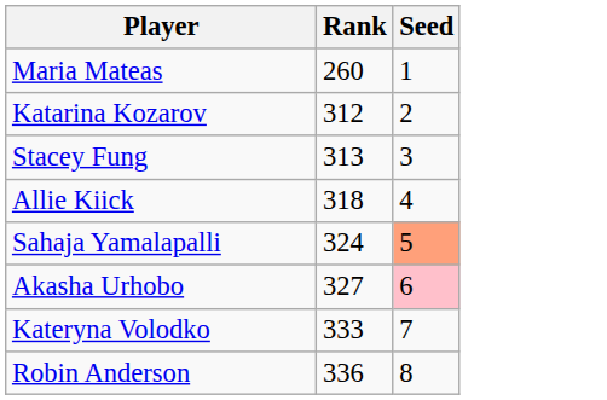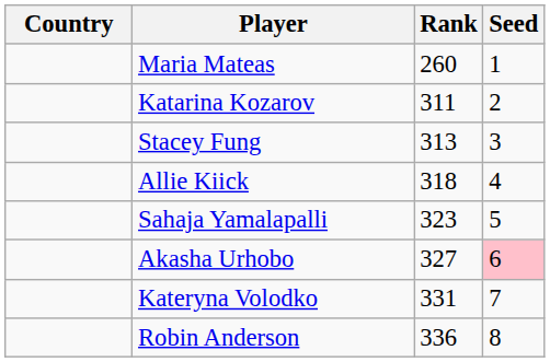+ column: Country
Katarina Kozarov | Rank: 312 -> 311
Sahaja Yamalapalli | Rank: 324 -> 323
Sahaja Yamalapalli | Seed: lightsalmon background -> no background
Kateryna Volodko | Rank: 333 -> 331
